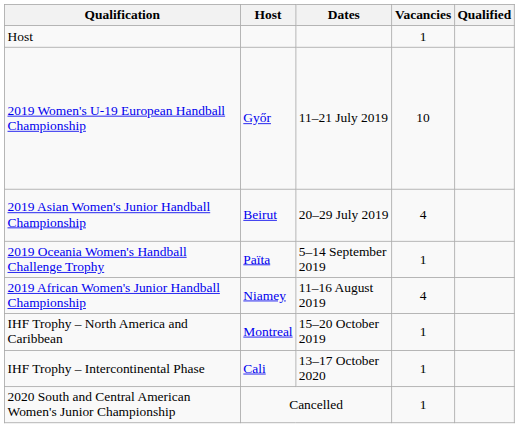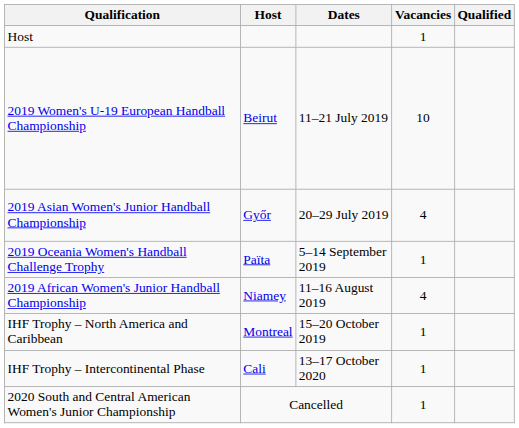2019 Women's U-19 European Handball Championship | Host: Győr -> Beirut
2019 Asian Women's Junior Handball Championship | Host: Beirut -> Győr
